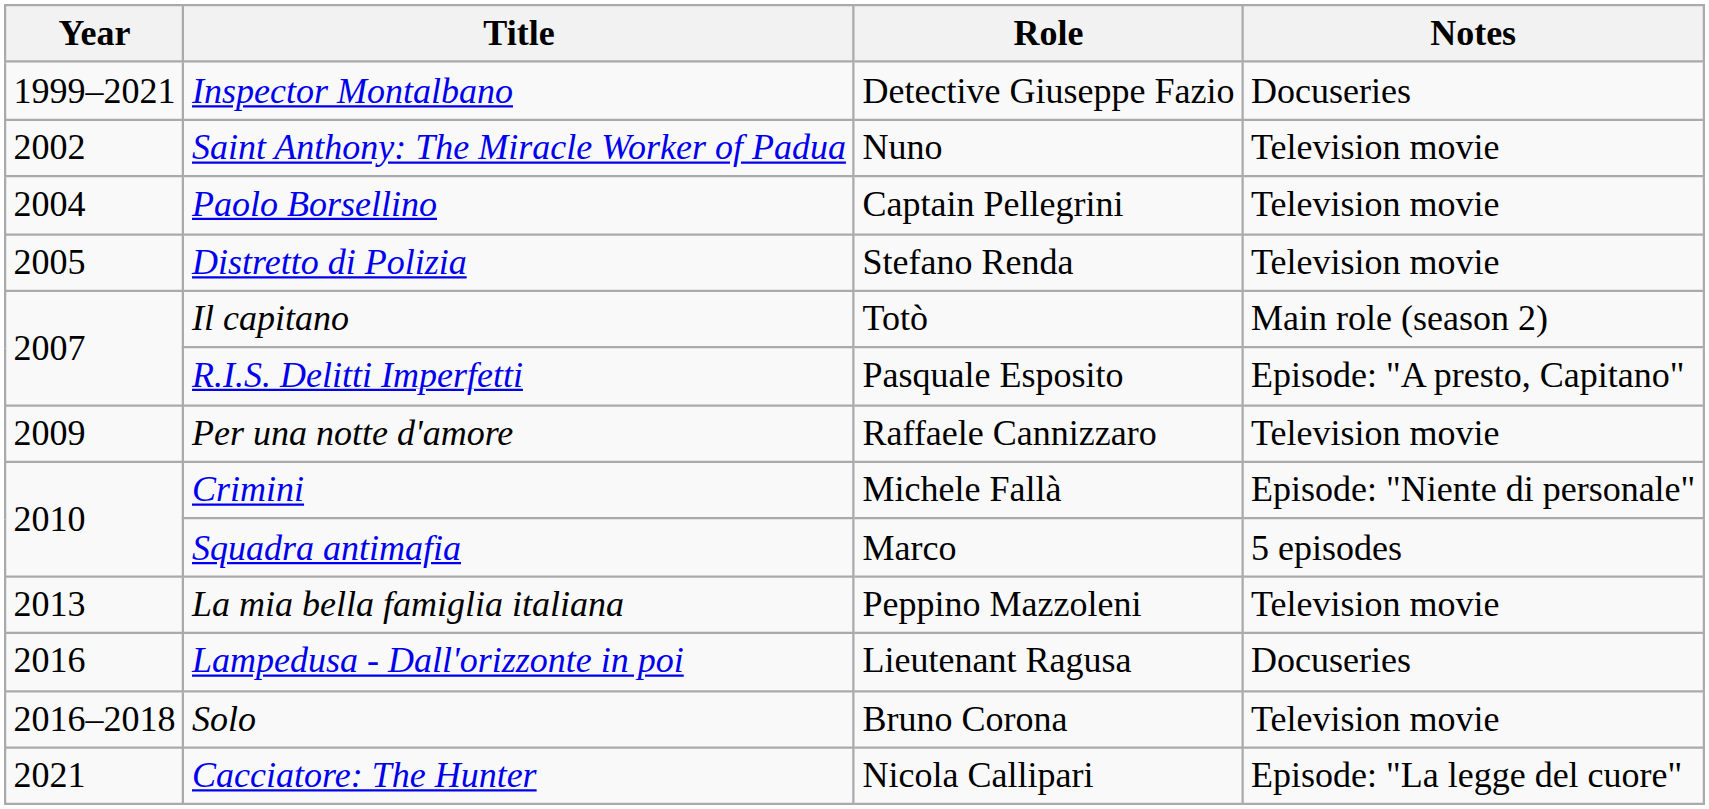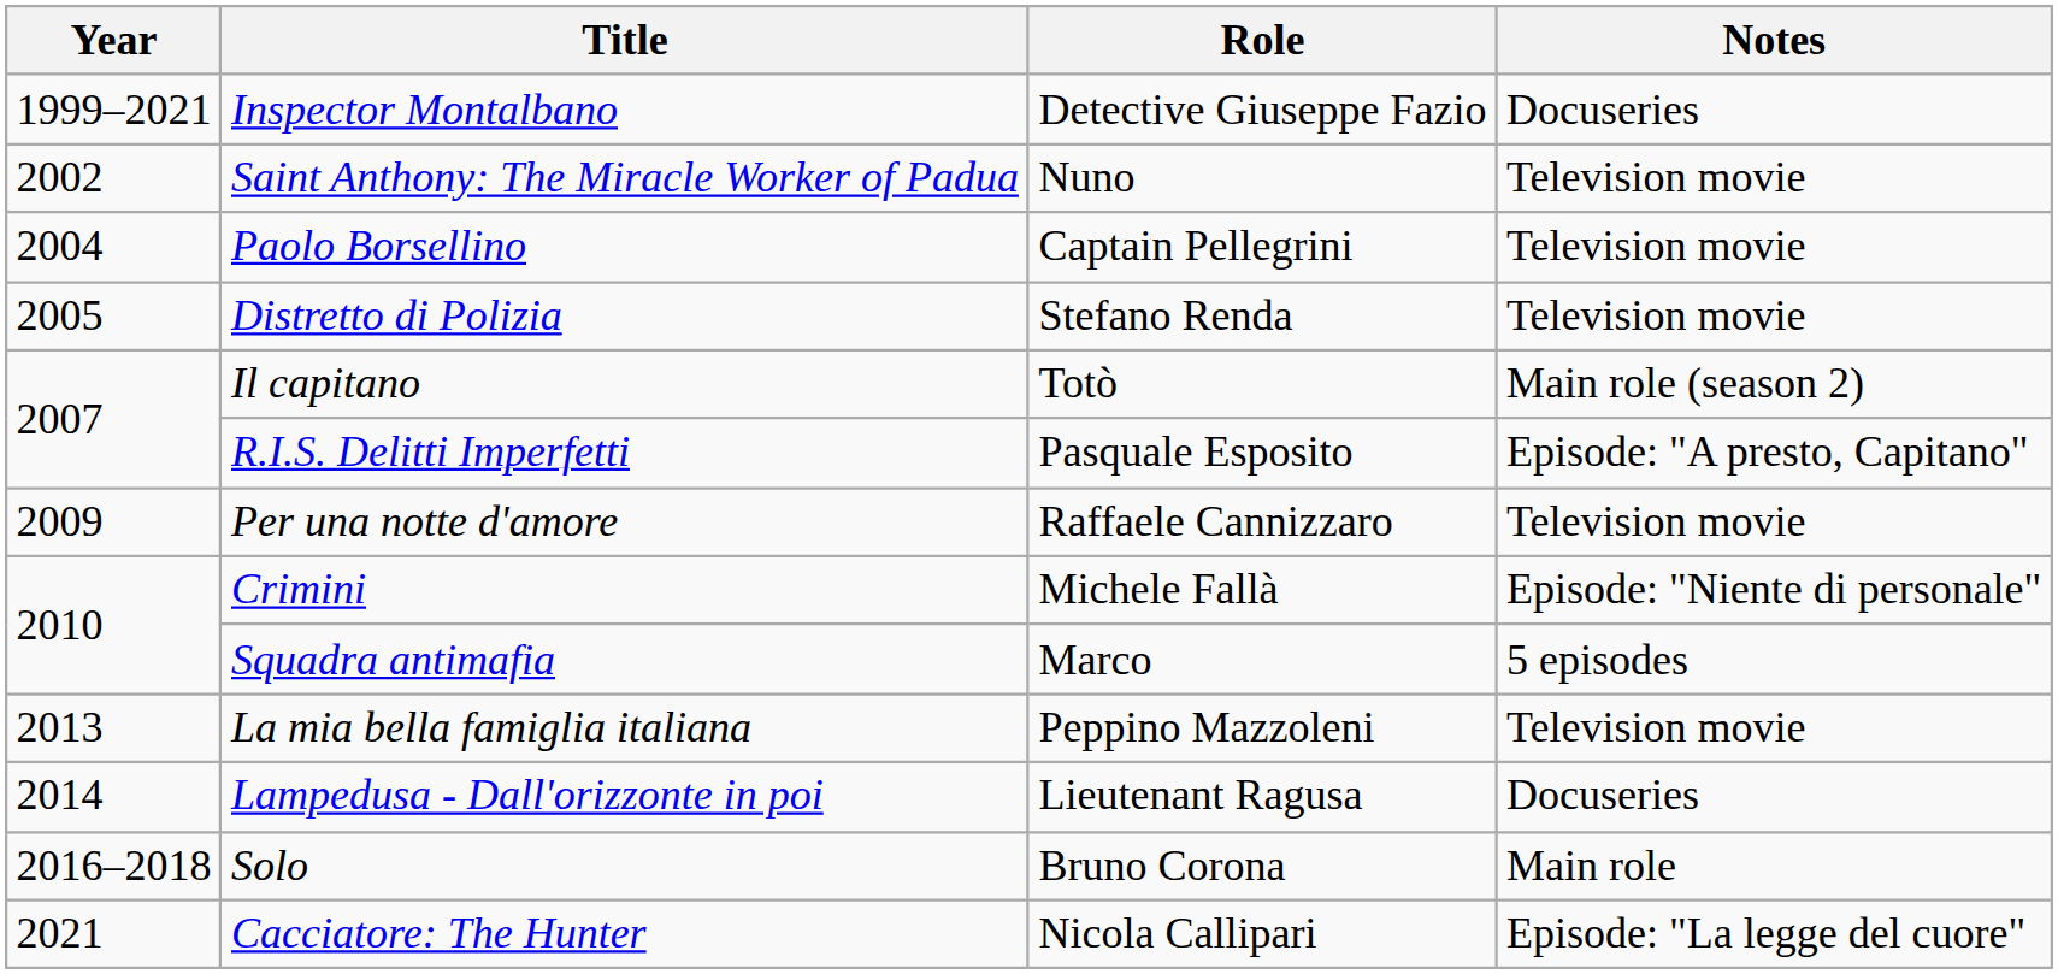Lampedusa - Dall'orizzonte in poi | Year: 2016 -> 2014
Solo | Notes: Television movie -> Main role
